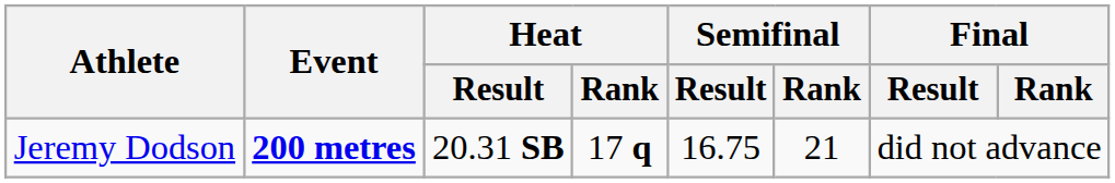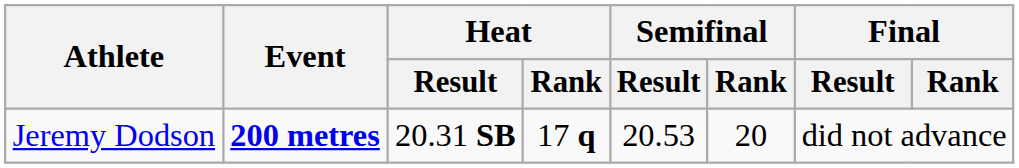Jeremy Dodson | Semifinal / Result: 16.75 -> 20.53
Jeremy Dodson | Semifinal / Rank: 21 -> 20
